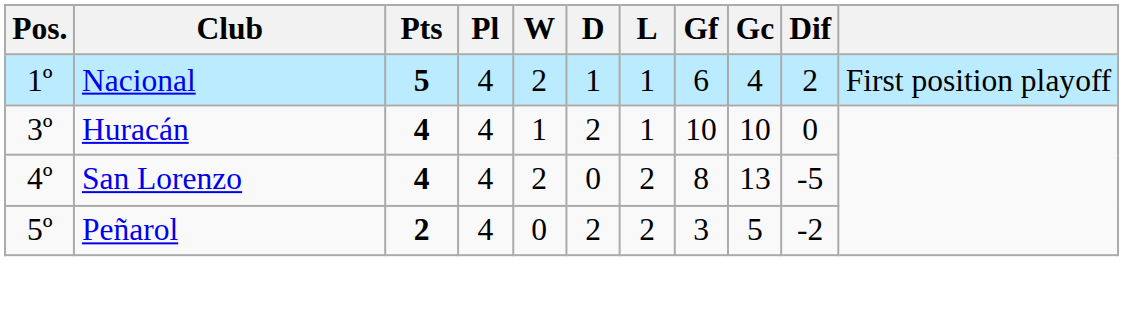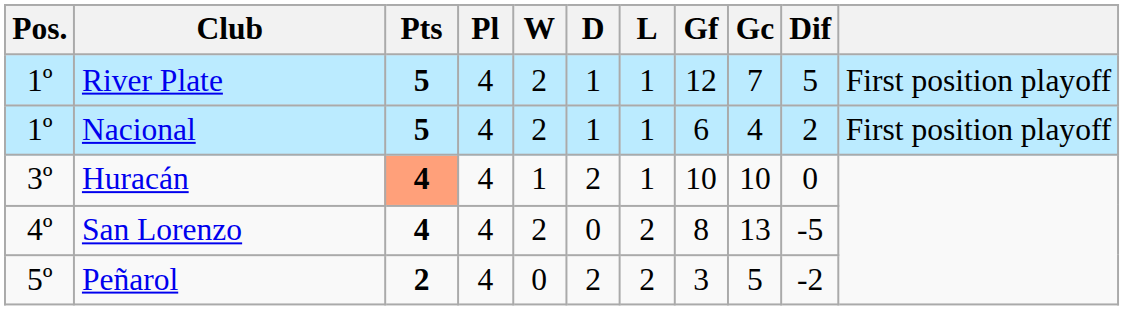+ row: 1º | River Plate | 5 | 4 | 2 | 1 | 1 | 12 | 7 | 5 | First position playoff
Huracán | Pts: no background -> lightsalmon background
